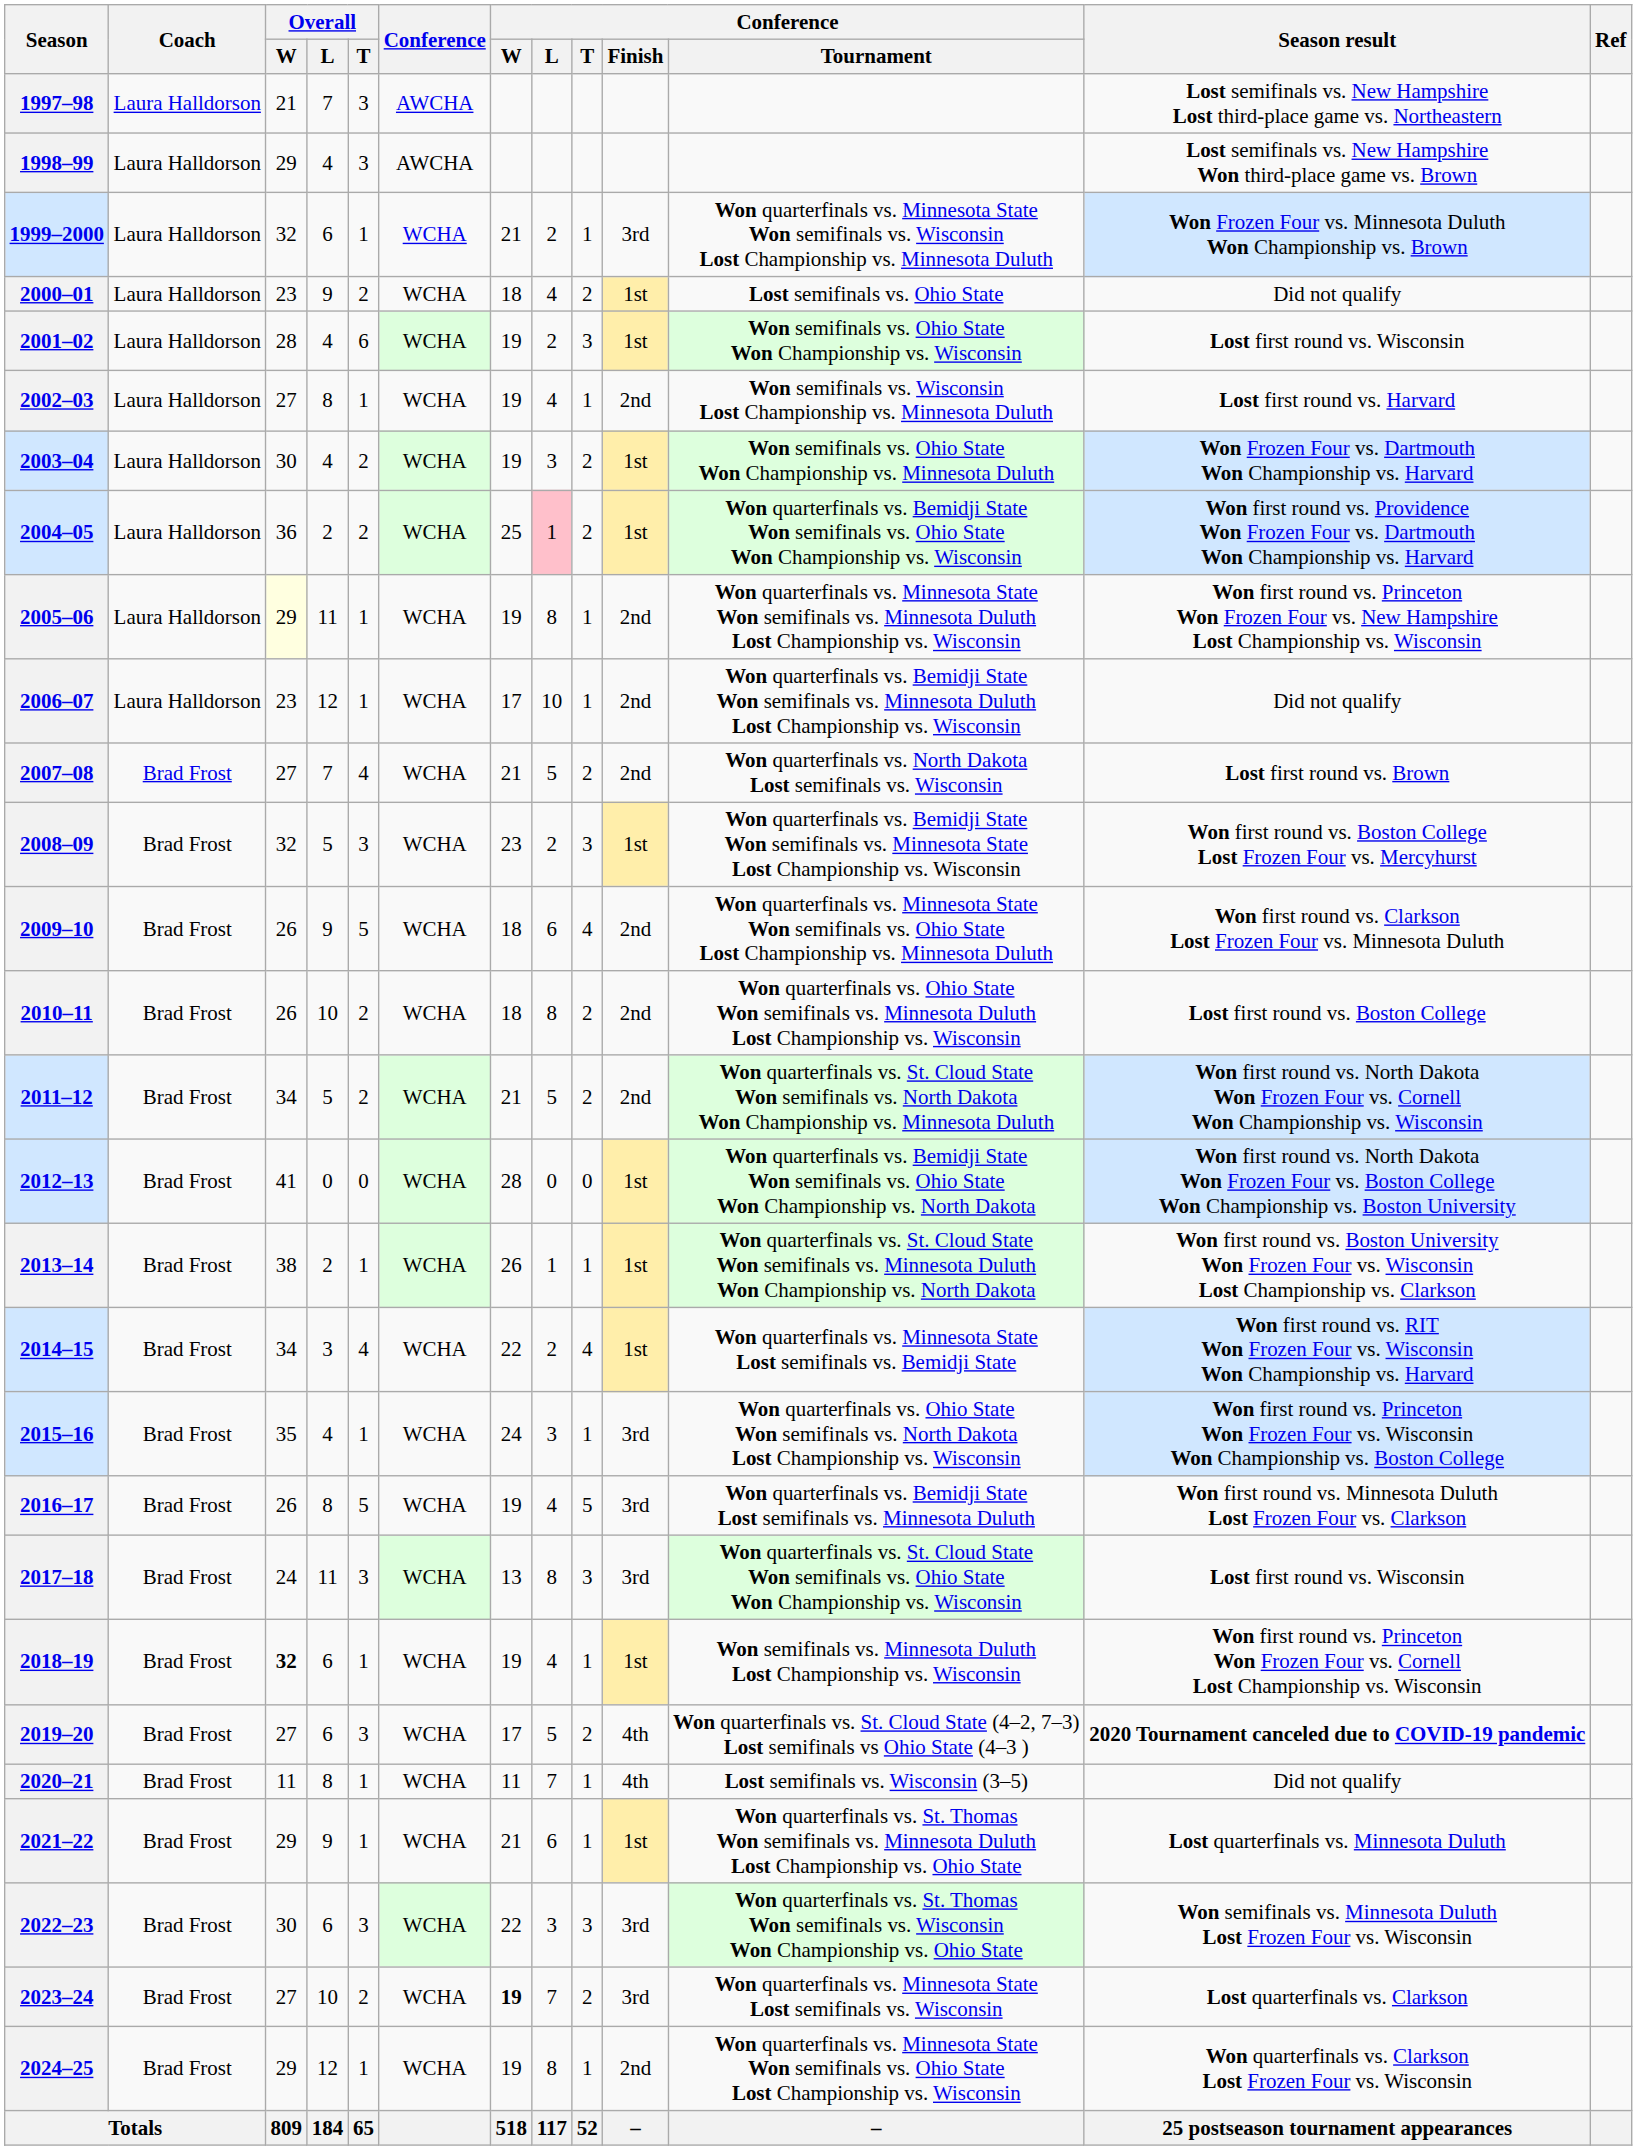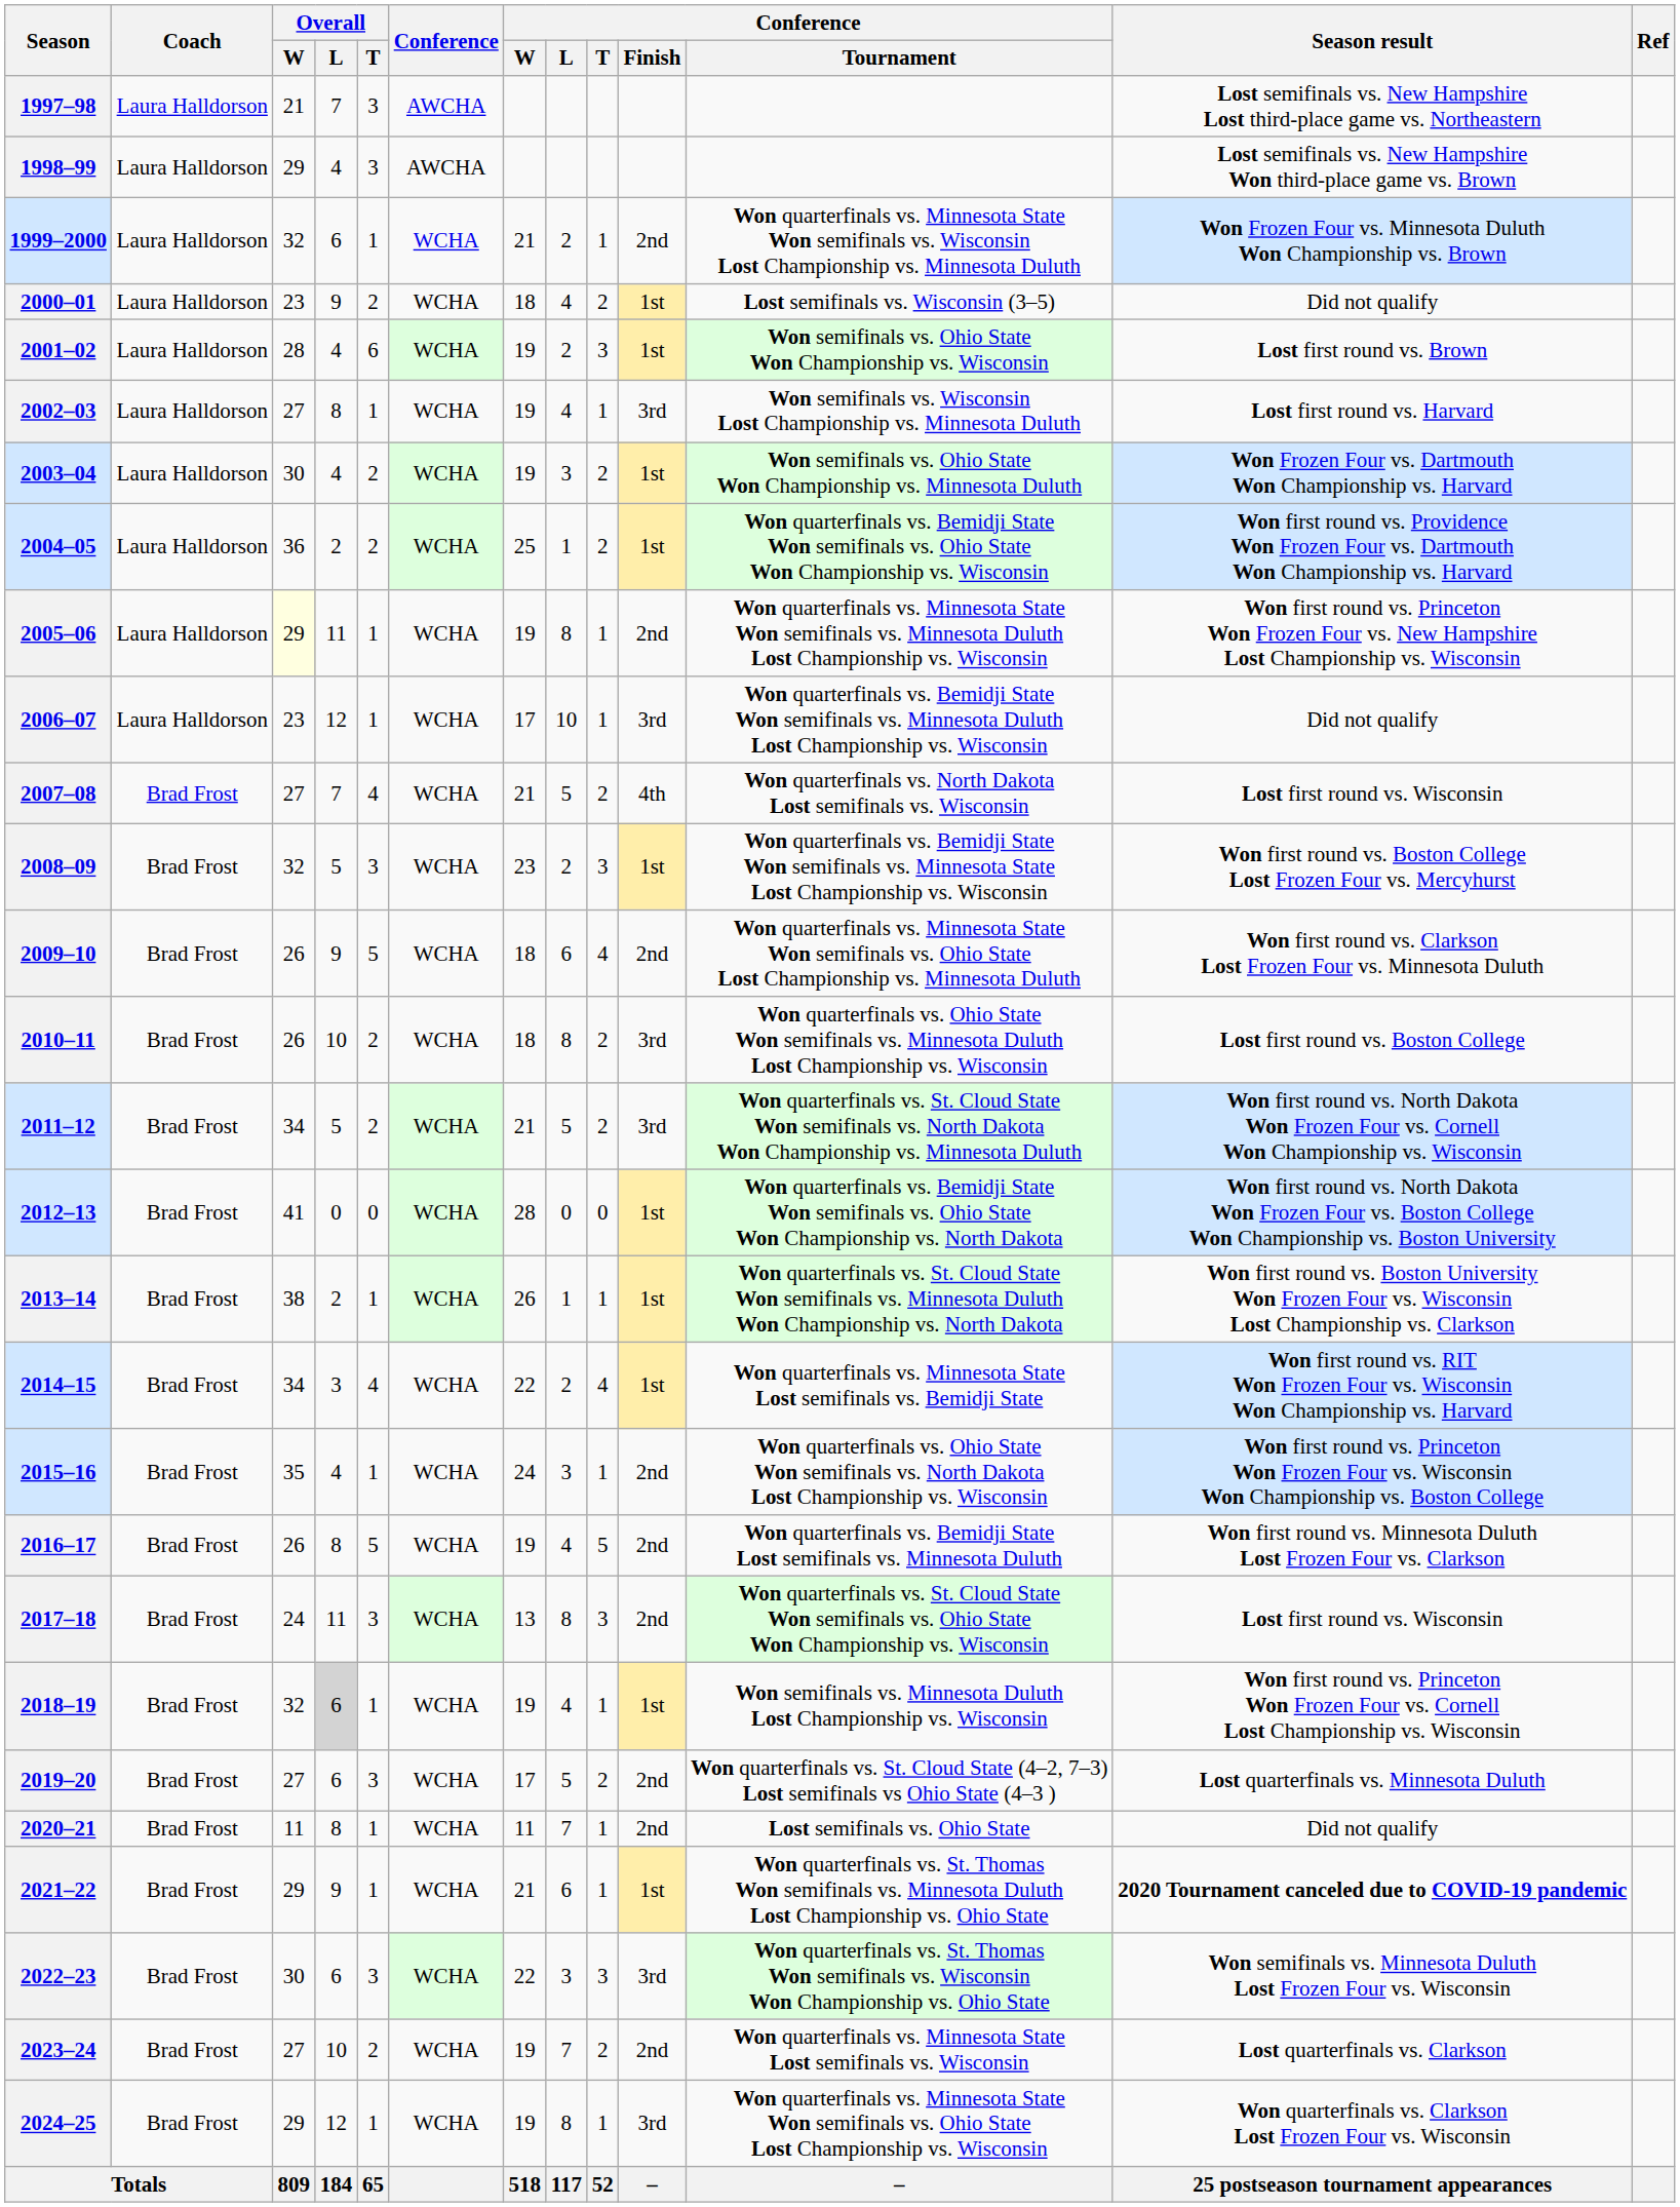1999–2000 | Conference / Finish: 3rd -> 2nd
2000–01 | Conference / Tournament: Lost semifinals vs. Ohio State -> Lost semifinals vs. Wisconsin (3–5)
2001–02 | Season result: Lost first round vs. Wisconsin -> Lost first round vs. Brown
2002–03 | Conference / Finish: 2nd -> 3rd
2004–05 | Conference / L: pink background -> no background
2006–07 | Conference / Finish: 2nd -> 3rd
2007–08 | Conference / Finish: 2nd -> 4th
2007–08 | Season result: Lost first round vs. Brown -> Lost first round vs. Wisconsin
2010–11 | Conference / Finish: 2nd -> 3rd
2011–12 | Conference / Finish: 2nd -> 3rd
2015–16 | Conference / Finish: 3rd -> 2nd
2016–17 | Conference / Finish: 3rd -> 2nd
2017–18 | Conference / Finish: 3rd -> 2nd
2018–19 | Overall / W: bold -> normal
2018–19 | Overall / L: no background -> lightgrey background
2019–20 | Conference / Finish: 4th -> 2nd
2019–20 | Season result: 2020 Tournament canceled due to COVID-19 pandemic -> Lost quarterfinals vs. Minnesota Duluth
2020–21 | Conference / Finish: 4th -> 2nd
2020–21 | Conference / Tournament: Lost semifinals vs. Wisconsin (3–5) -> Lost semifinals vs. Ohio State
2021–22 | Season result: Lost quarterfinals vs. Minnesota Duluth -> 2020 Tournament canceled due to COVID-19 pandemic
2023–24 | Conference / W: bold -> normal
2023–24 | Conference / Finish: 3rd -> 2nd
2024–25 | Conference / Finish: 2nd -> 3rd
